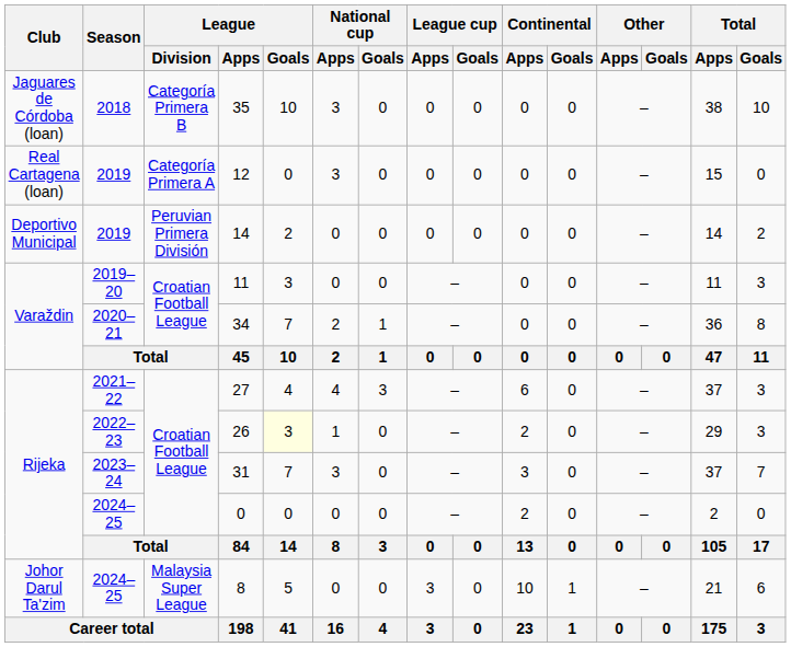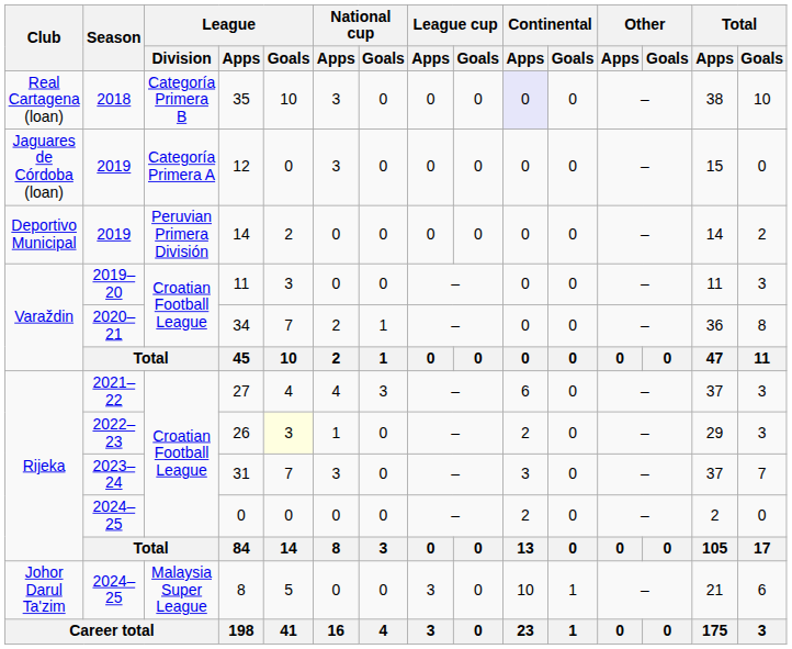35 | Club: Jaguares de Córdoba (loan) -> Real Cartagena (loan)
35 | Continental / Apps: no background -> lavender background
12 | Club: Real Cartagena (loan) -> Jaguares de Córdoba (loan)
